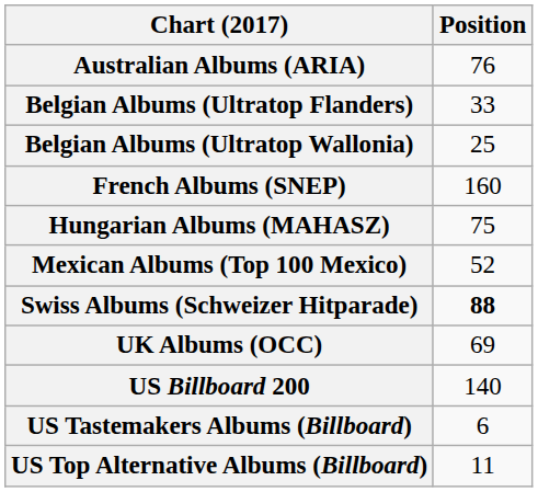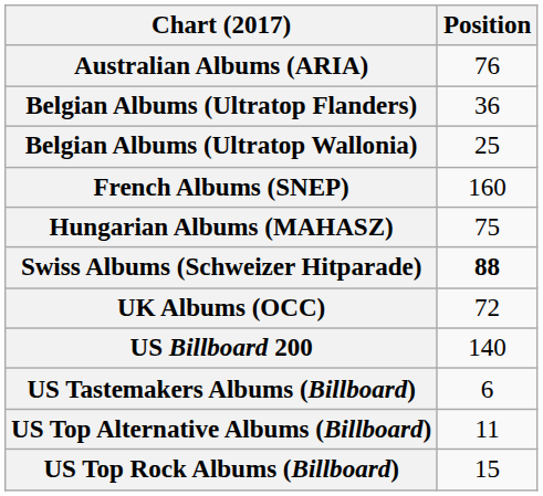Belgian Albums (Ultratop Flanders) | Position: 33 -> 36
- row: Mexican Albums (Top 100 Mexico) | 52
UK Albums (OCC) | Position: 69 -> 72
+ row: US Top Rock Albums (Billboard) | 15
